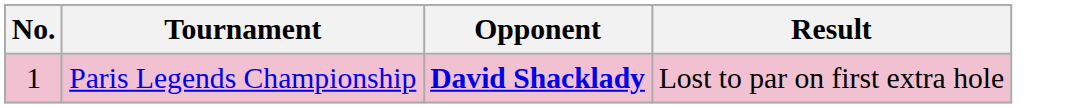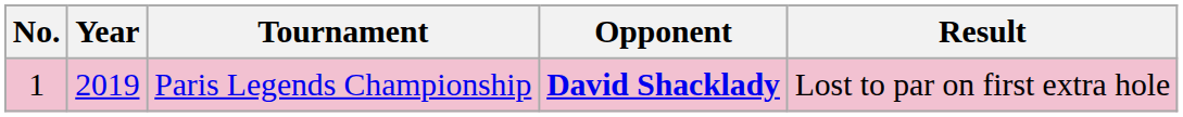+ column: Year | 2019
